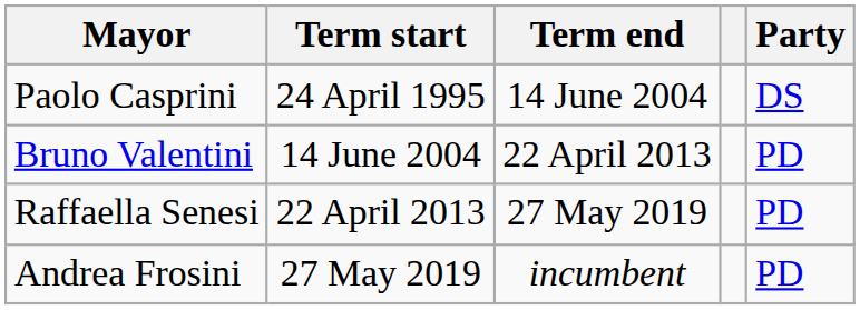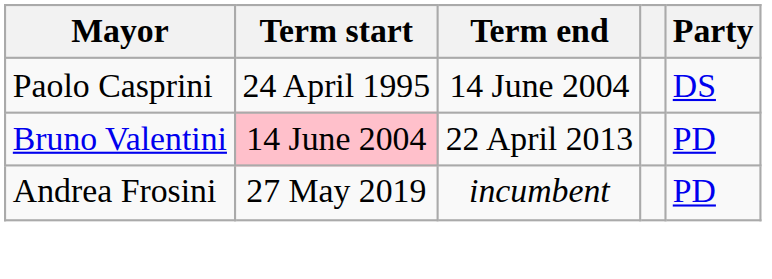Bruno Valentini | Term start: no background -> pink background
- row: Raffaella Senesi | 22 April 2013 | 27 May 2019 | PD
